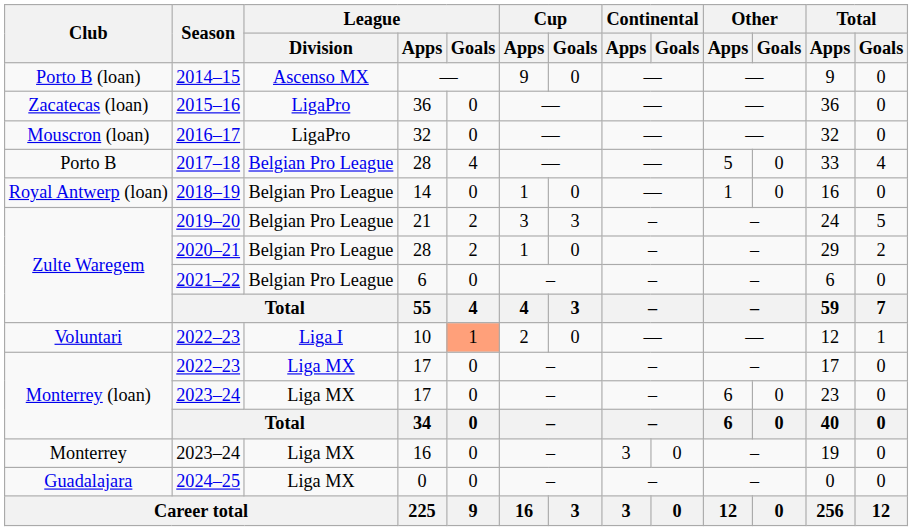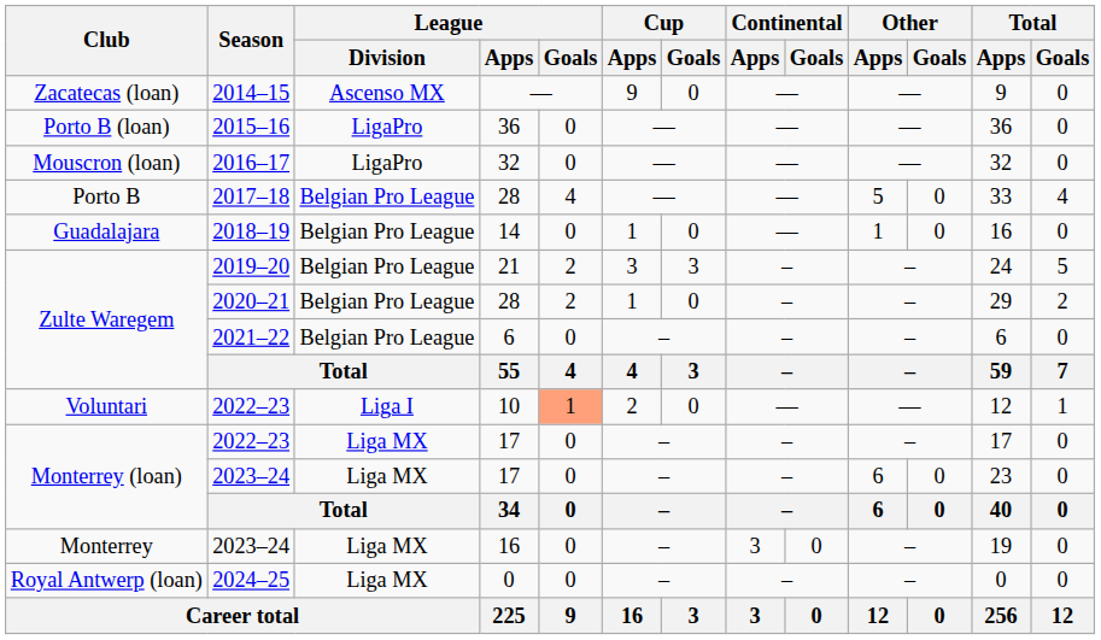2014–15 | Club: Porto B (loan) -> Zacatecas (loan)
2015–16 | Club: Zacatecas (loan) -> Porto B (loan)
2018–19 | Club: Royal Antwerp (loan) -> Guadalajara
2024–25 | Club: Guadalajara -> Royal Antwerp (loan)
